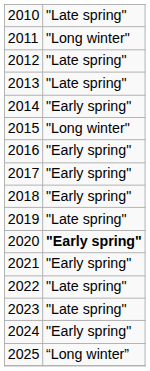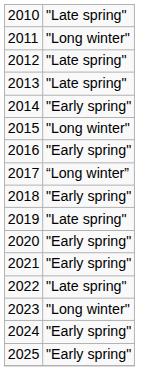2017 | column 2: "Early spring" -> “Long winter”
2020 | column 2: bold -> normal
2023 | column 2: "Late spring" -> "Long winter"
2025 | column 2: “Long winter” -> "Early spring"
